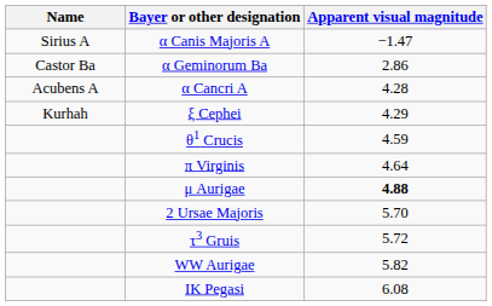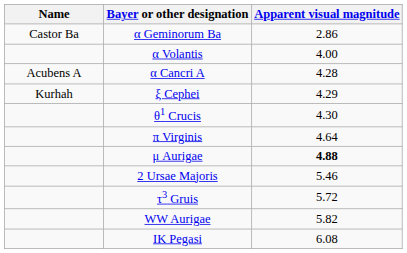- row: Sirius A | α Canis Majoris A | −1.47
+ row: α Volantis | 4.00
θ1 Crucis | Apparent visual magnitude: 4.59 -> 4.30
2 Ursae Majoris | Apparent visual magnitude: 5.70 -> 5.46
